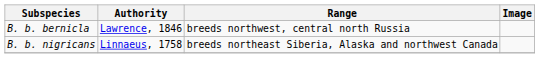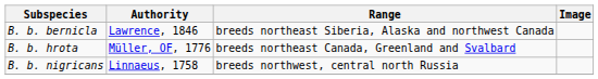B. b. bernicla | Range: breeds northwest, central north Russia -> breeds northeast Siberia, Alaska and northwest Canada
+ row: B. b. hrota | Müller, OF, 1776 | breeds northeast Canada, Greenland and Svalbard
B. b. nigricans | Range: breeds northeast Siberia, Alaska and northwest Canada -> breeds northwest, central north Russia
